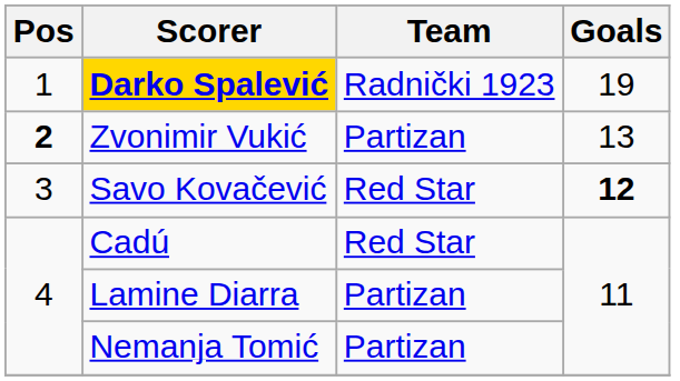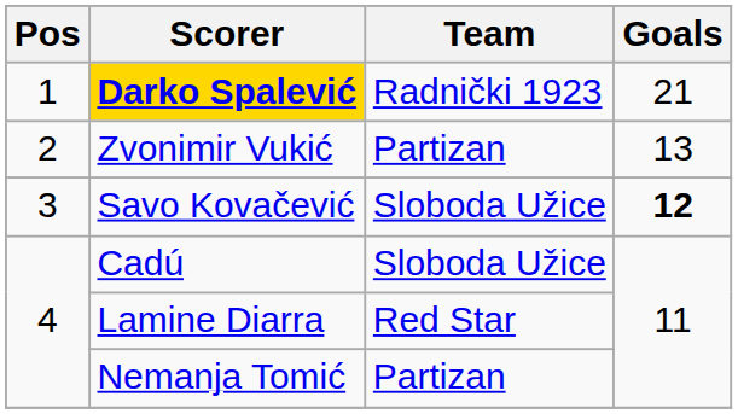Darko Spalević | Goals: 19 -> 21
Zvonimir Vukić | Pos: bold -> normal
Savo Kovačević | Team: Red Star -> Sloboda Užice
Cadú | Team: Red Star -> Sloboda Užice
Lamine Diarra | Team: Partizan -> Red Star
